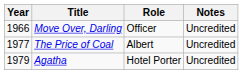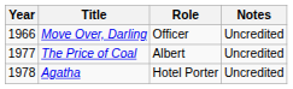Agatha | Year: 1979 -> 1978
